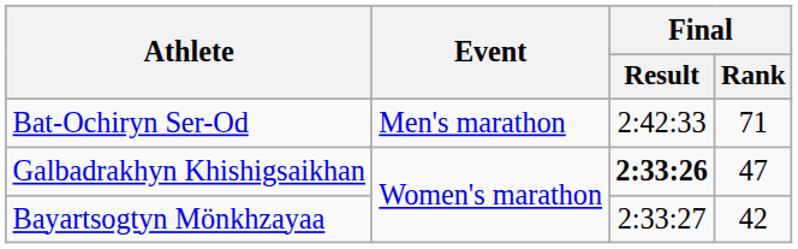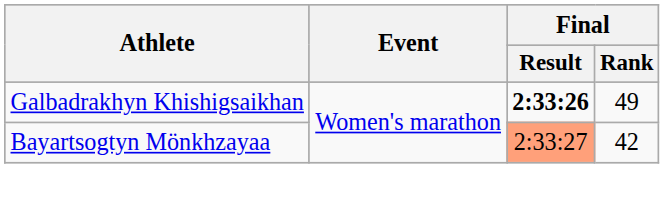- row: Bat-Ochiryn Ser-Od | Men's marathon | 2:42:33 | 71
Galbadrakhyn Khishigsaikhan | Final / Rank: 47 -> 49
Bayartsogtyn Mönkhzayaa | Final / Result: no background -> lightsalmon background
